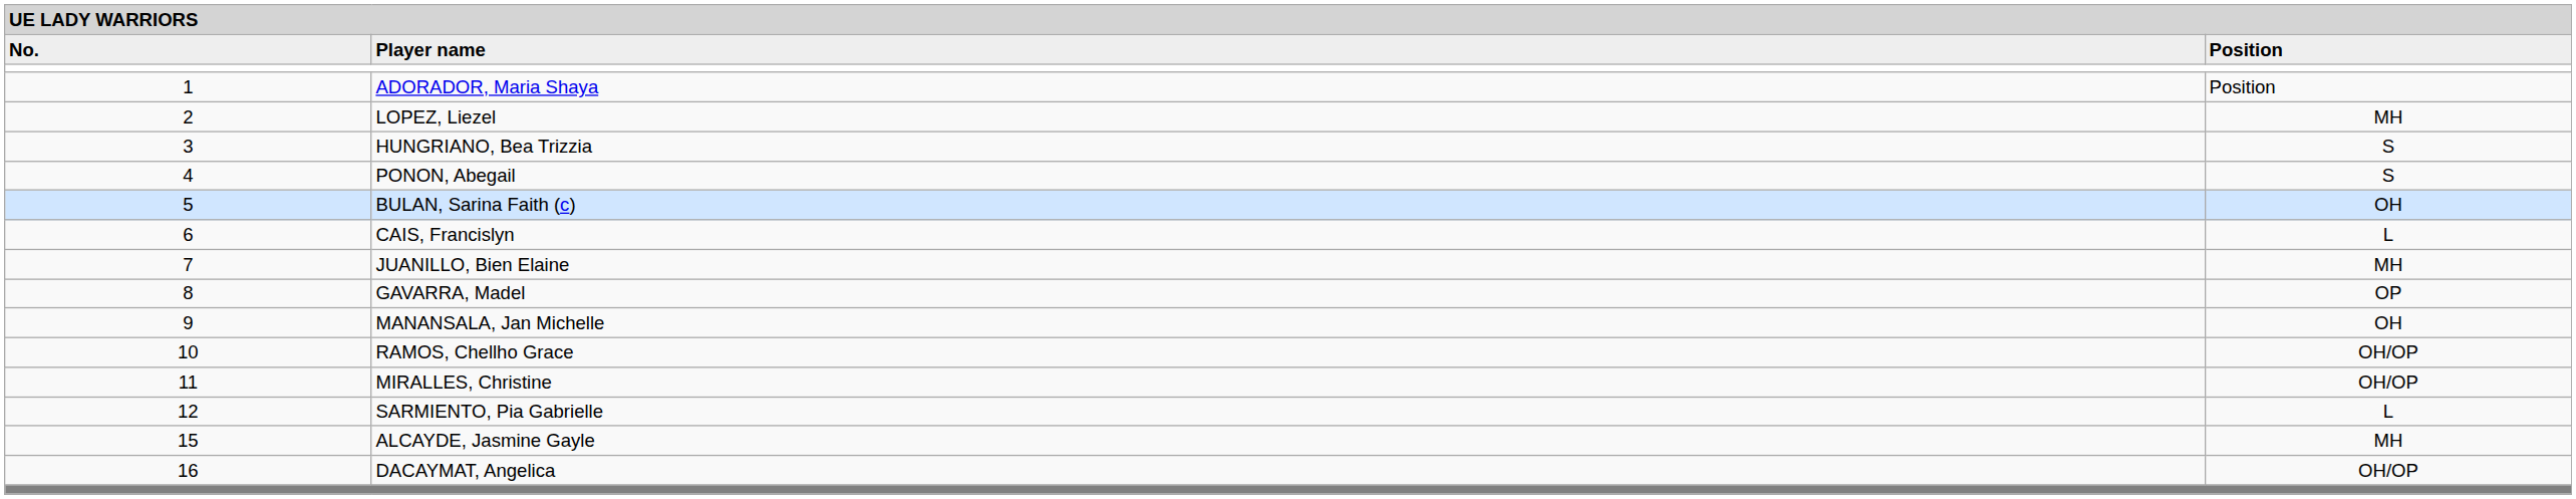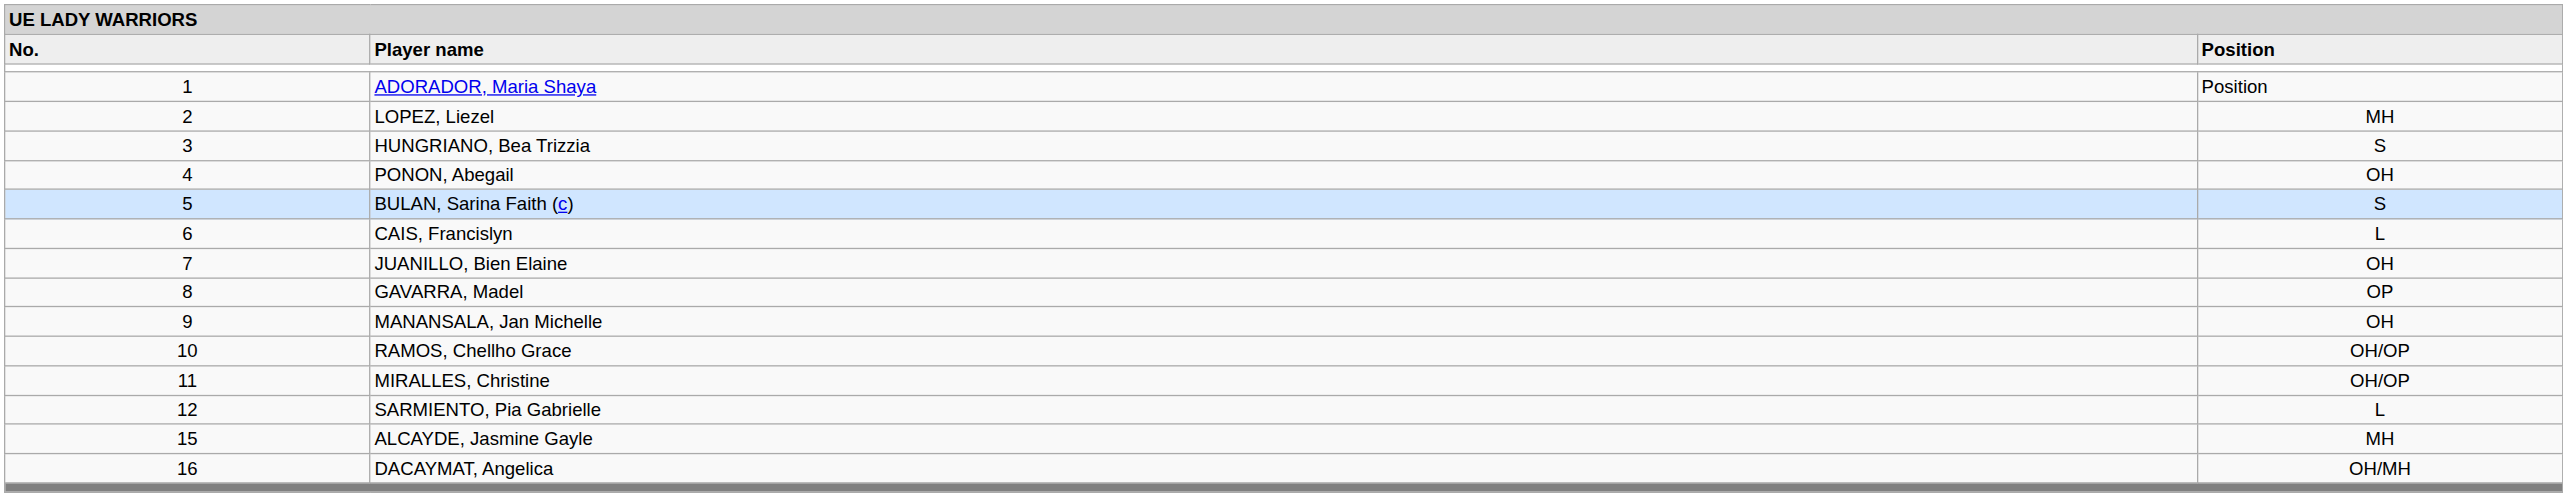PONON, Abegail | column 3: S -> OH
BULAN, Sarina Faith (c) | column 3: OH -> S
JUANILLO, Bien Elaine | column 3: MH -> OH
DACAYMAT, Angelica | column 3: OH/OP -> OH/MH
